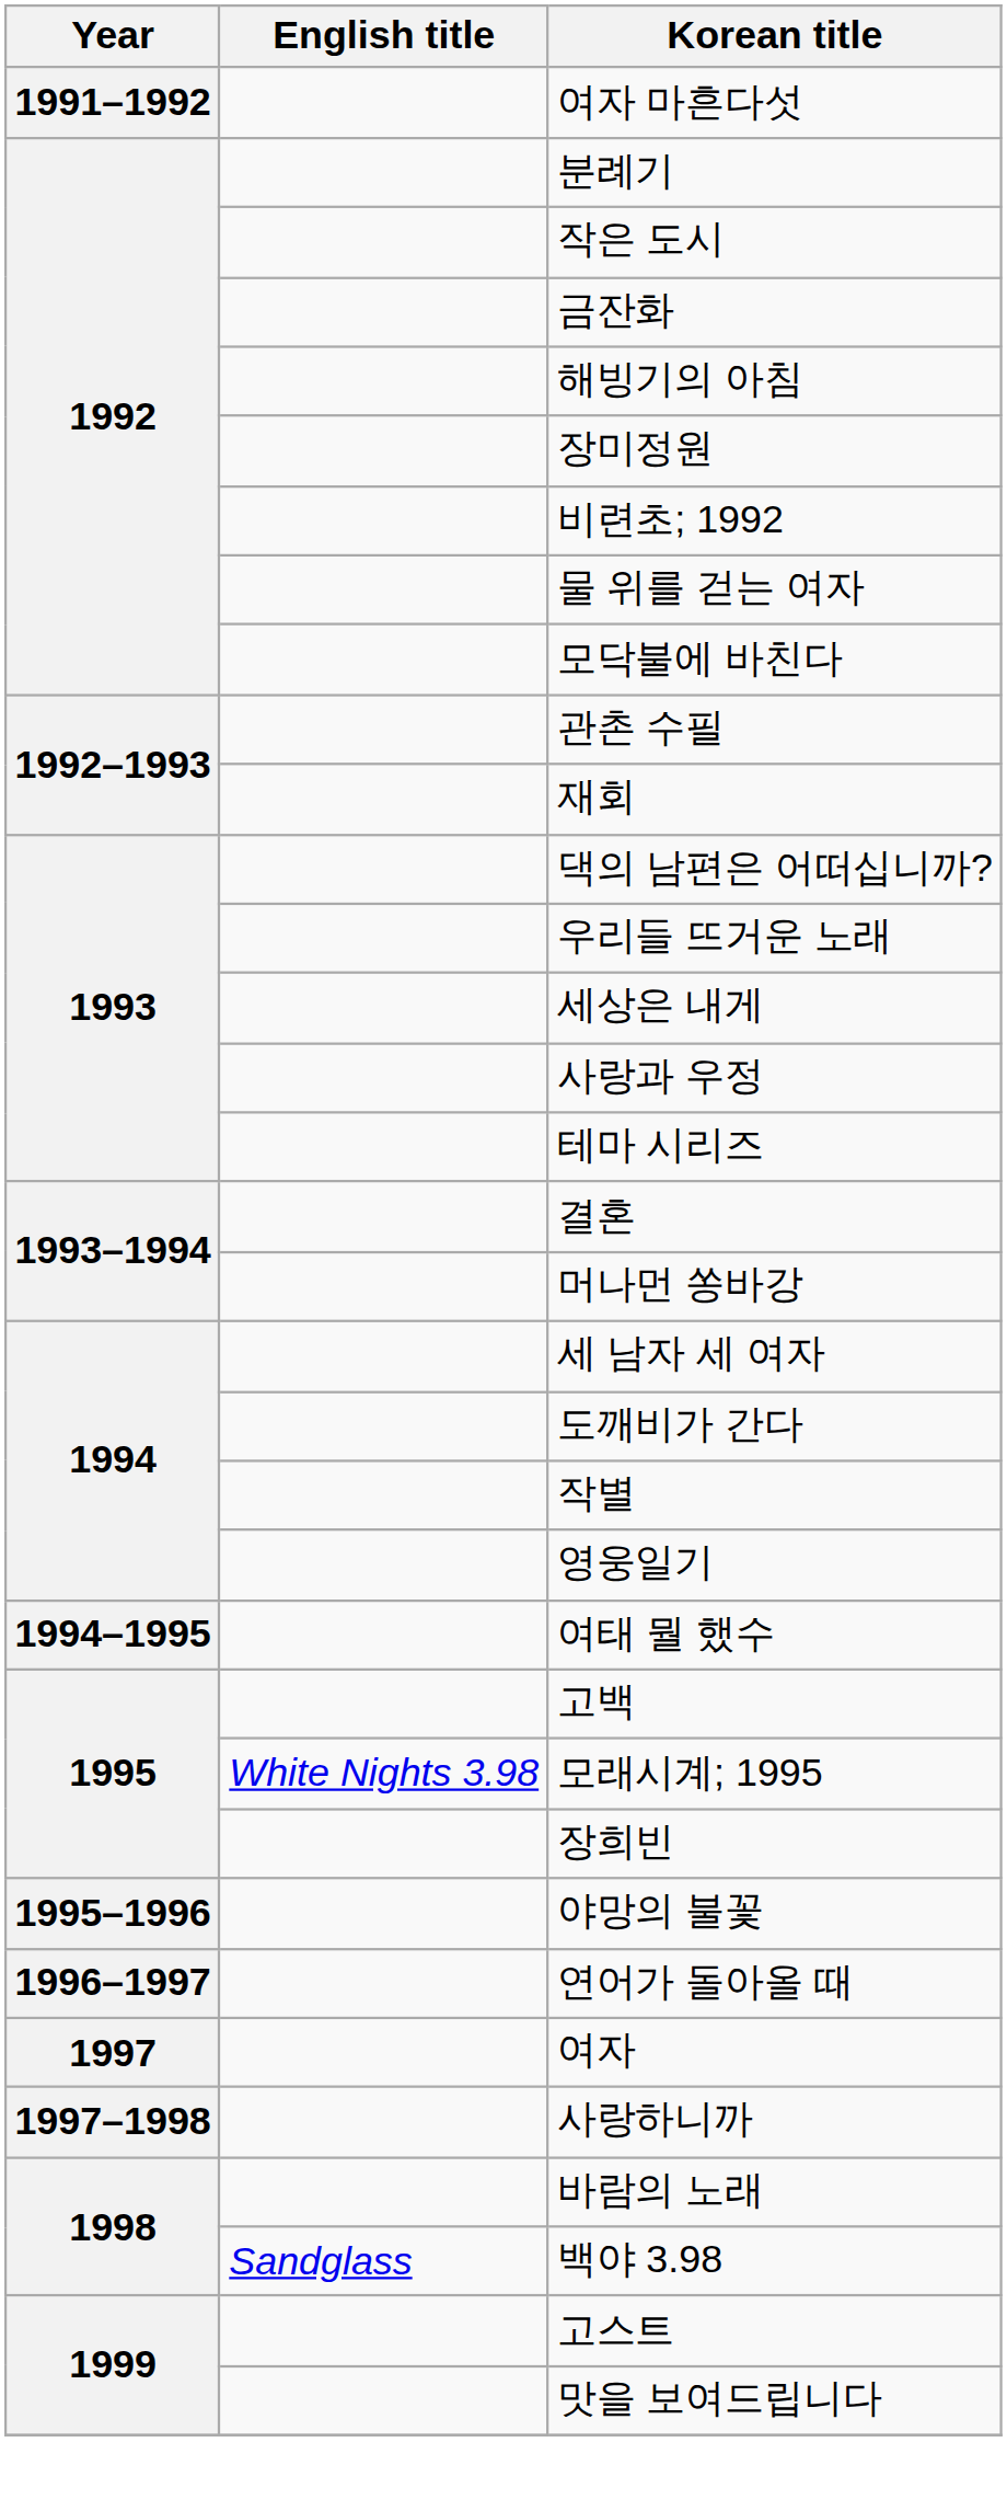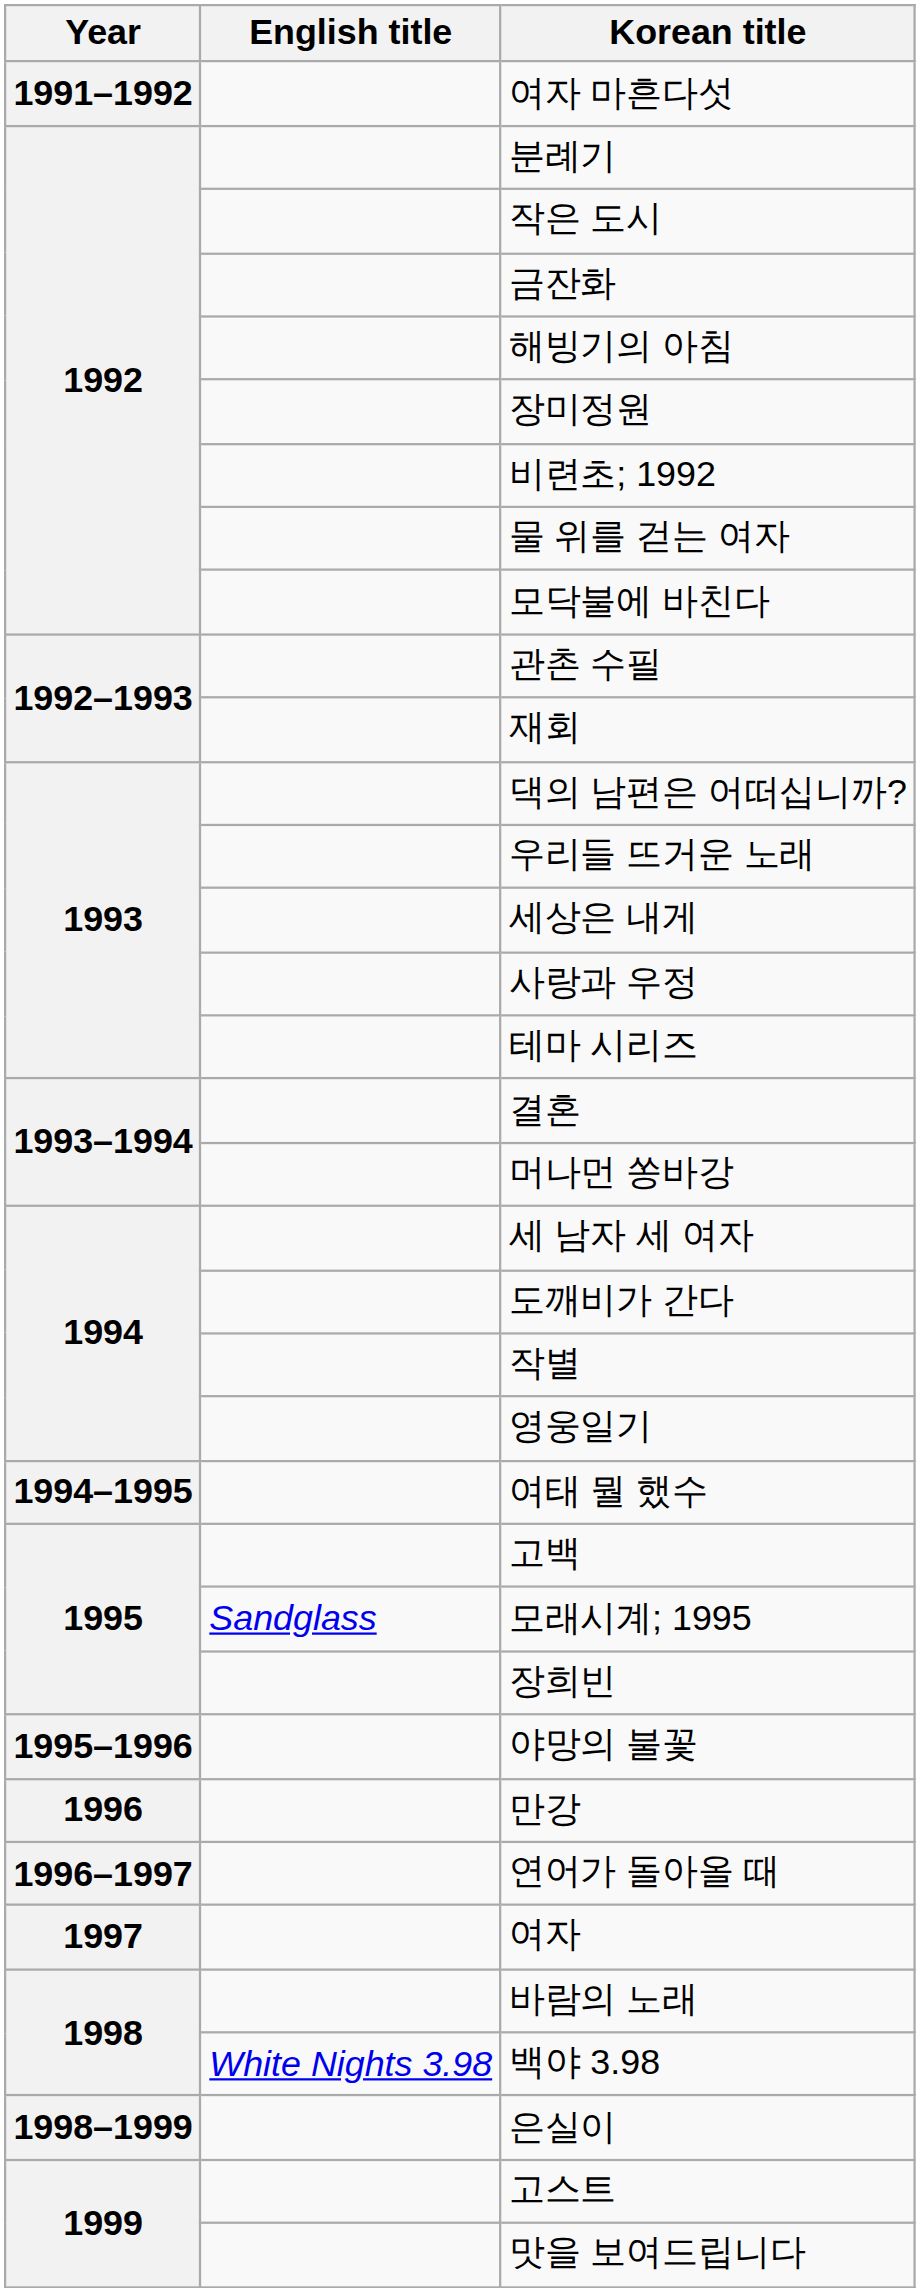모래시계; 1995 | English title: White Nights 3.98 -> Sandglass
+ row: 1996 | 만강
- row: 1997–1998 | 사랑하니까
백야 3.98 | English title: Sandglass -> White Nights 3.98
+ row: 1998–1999 | 은실이
